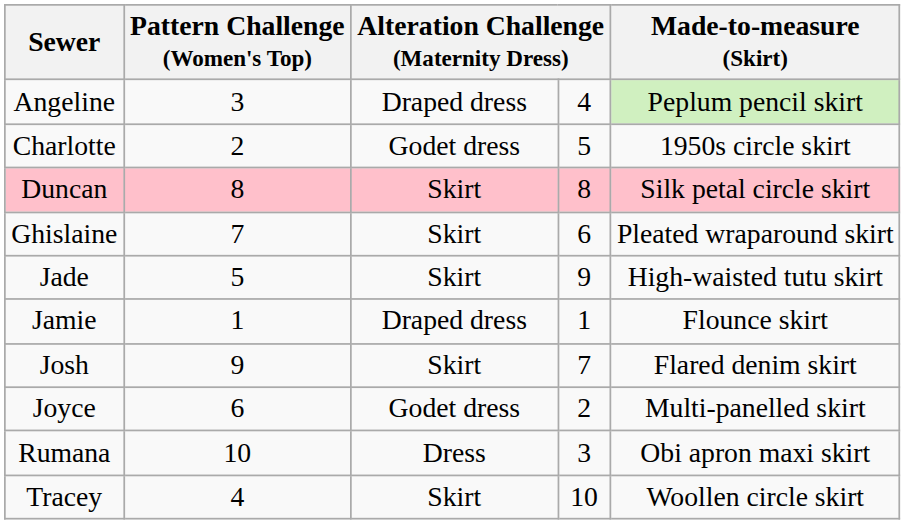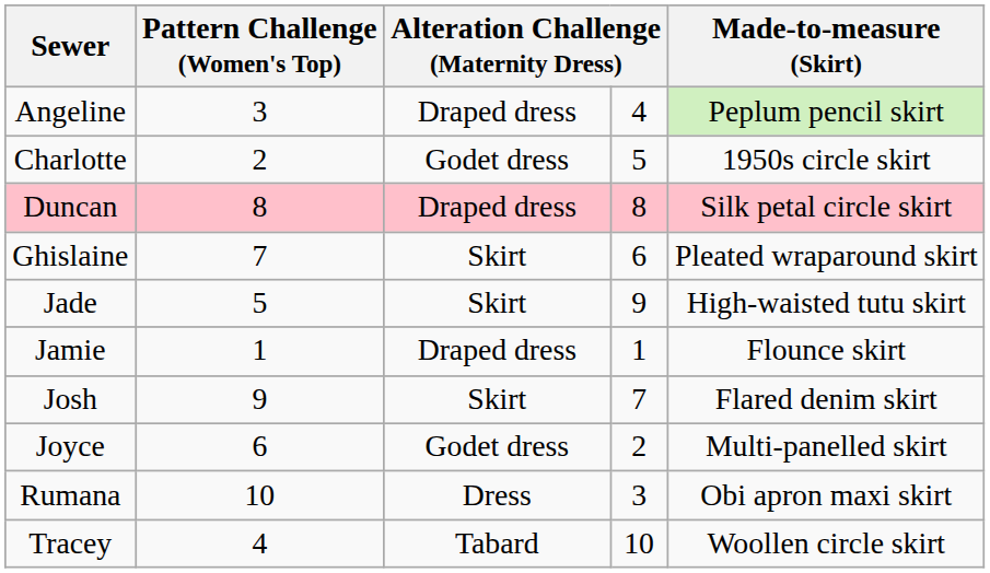Duncan | column 3: Skirt -> Draped dress
Tracey | column 3: Skirt -> Tabard
